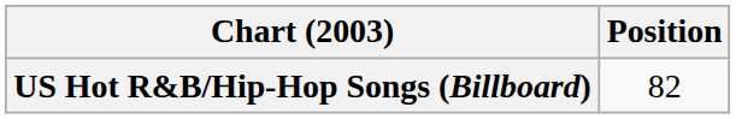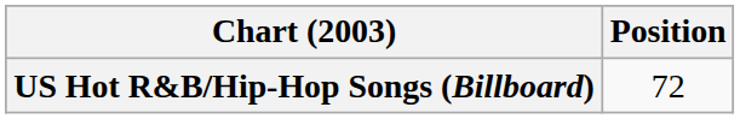US Hot R&B/Hip-Hop Songs (Billboard) | Position: 82 -> 72
